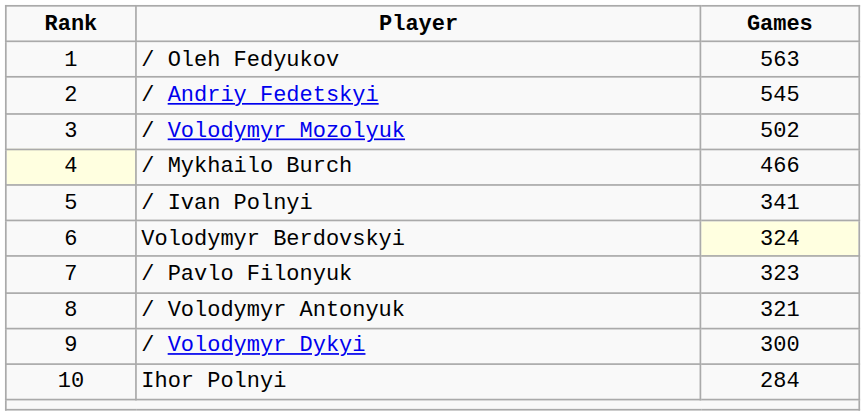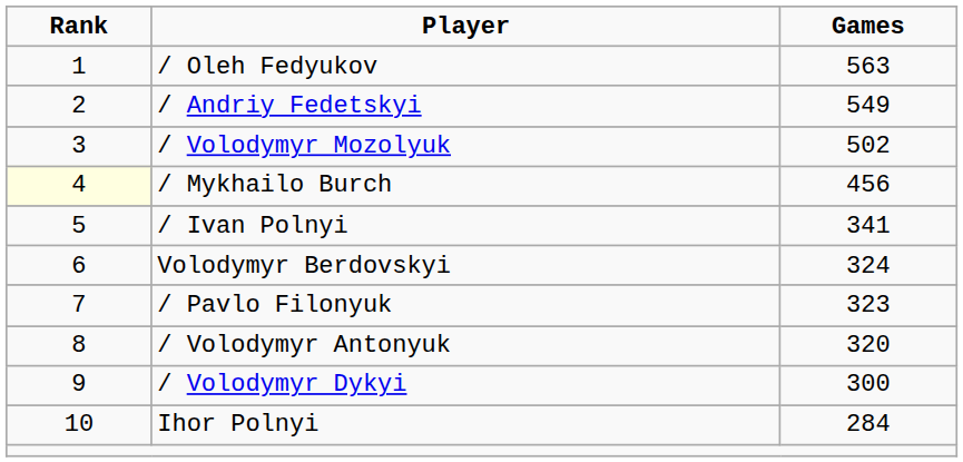/ Andriy Fedetskyi | Games: 545 -> 549
/ Mykhailo Burch | Games: 466 -> 456
Volodymyr Berdovskyi | Games: lightyellow background -> no background
/ Volodymyr Antonyuk | Games: 321 -> 320
